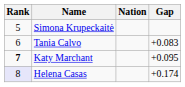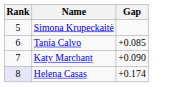- column: Nation
Tania Calvo | Gap: +0.083 -> +0.085
Katy Marchant | Rank: bold -> normal
Katy Marchant | Gap: +0.095 -> +0.090
